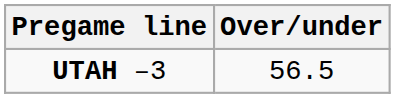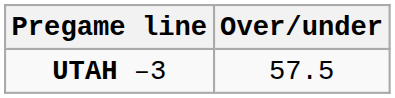UTAH –3 | Over/under: 56.5 -> 57.5
